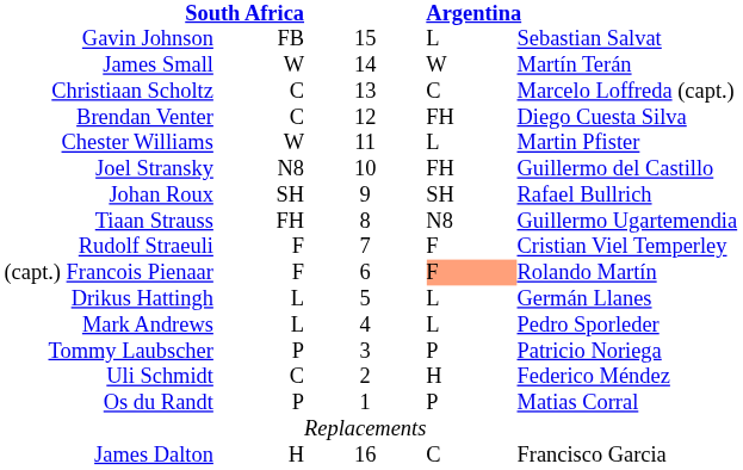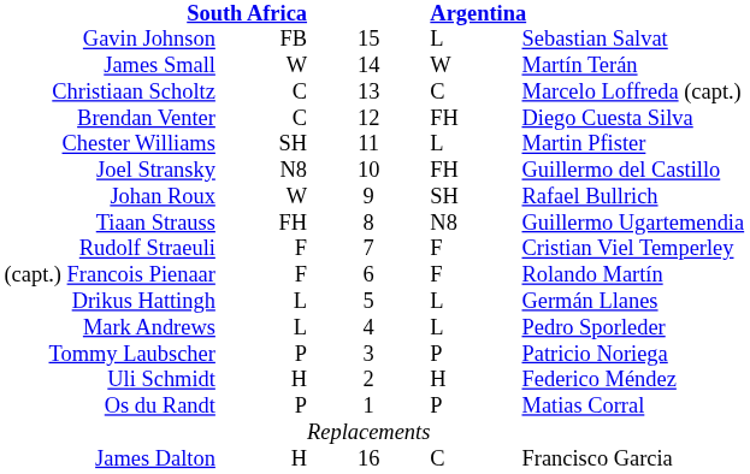Chester Williams | column 2: W -> SH
Johan Roux | column 2: SH -> W
(capt.) Francois Pienaar | column 4: lightsalmon background -> no background
Uli Schmidt | column 2: C -> H
